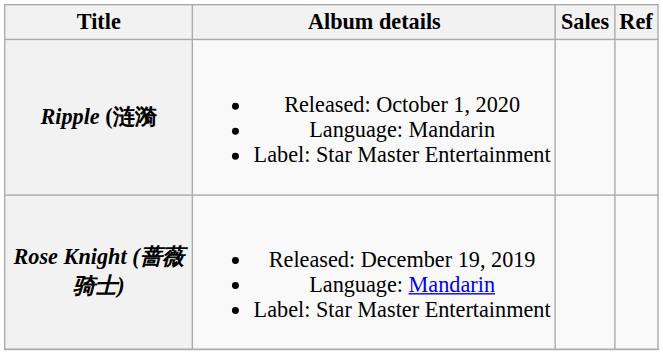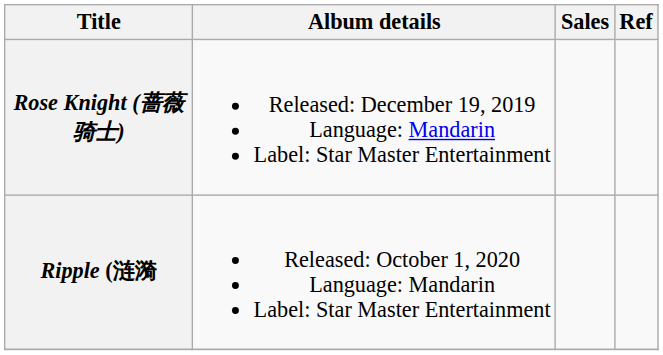rows swapped: Rose Knight (蔷薇骑士) <-> Ripple (涟漪
